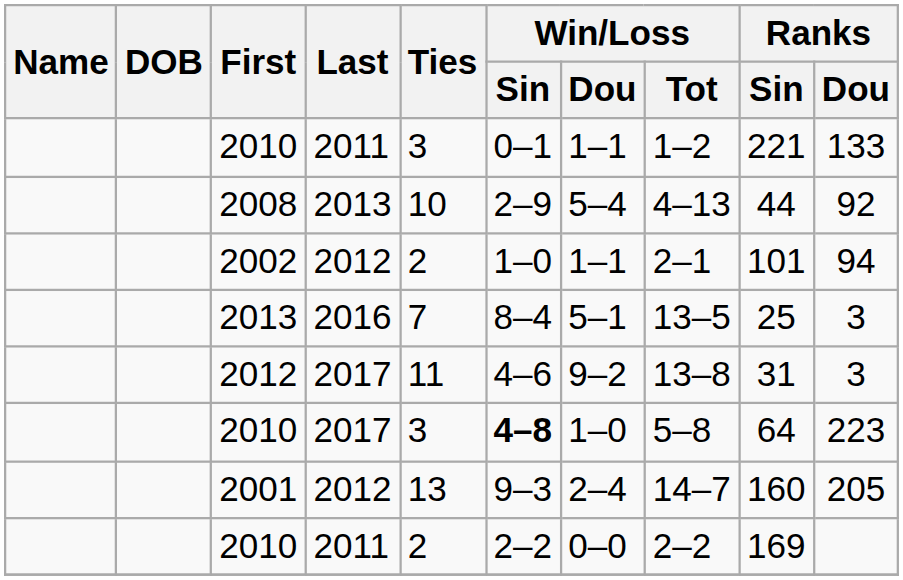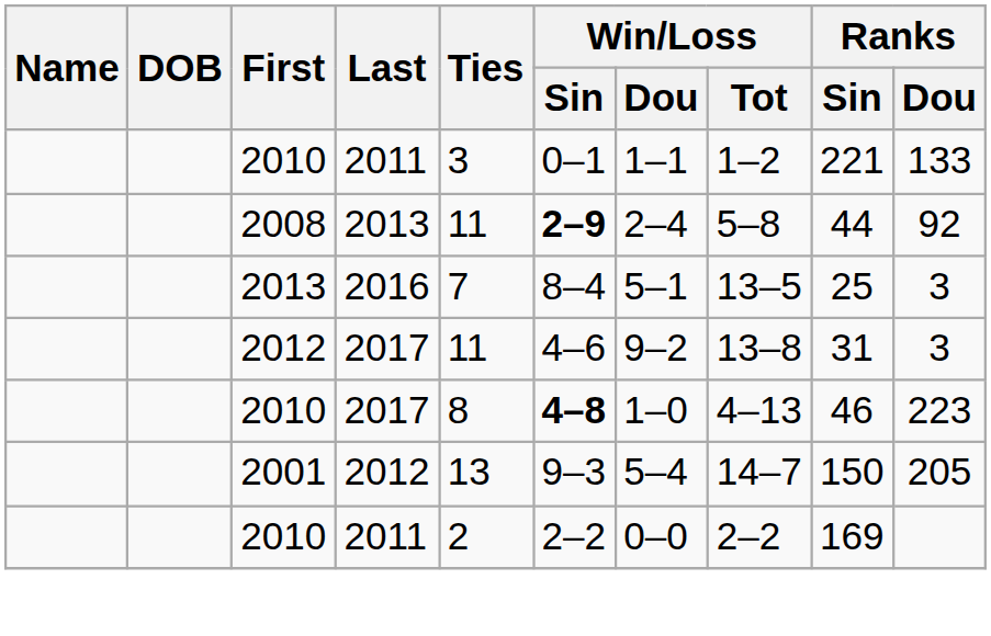2008 | Ties: 10 -> 11
2008 | Win/Loss / Sin: normal -> bold
2008 | Win/Loss / Dou: 5–4 -> 2–4
2008 | Win/Loss / Tot: 4–13 -> 5–8
- row: 2002 | 2012 | 2 | 1–0 | 1–1 | 2–1 | 101 | 94
2010 / 2017 | Ties: 3 -> 8
2010 / 2017 | Win/Loss / Tot: 5–8 -> 4–13
2010 / 2017 | Ranks / Sin: 64 -> 46
2001 | Win/Loss / Dou: 2–4 -> 5–4
2001 | Ranks / Sin: 160 -> 150
